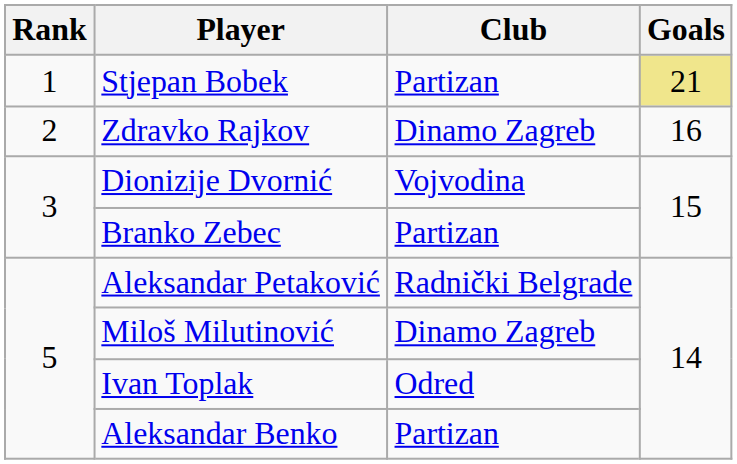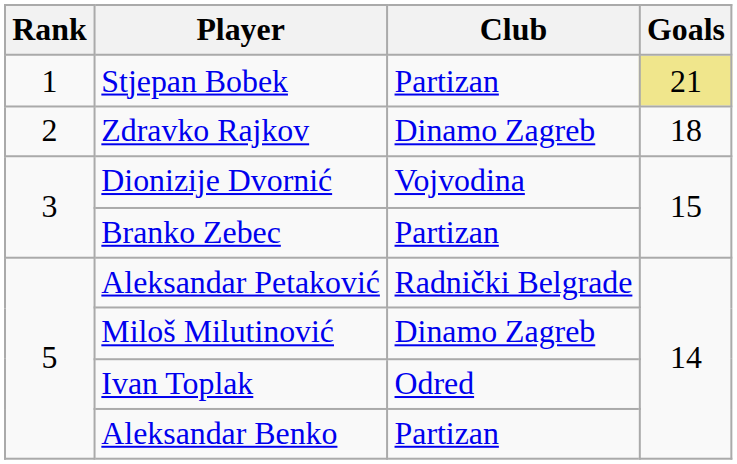Zdravko Rajkov | Goals: 16 -> 18
